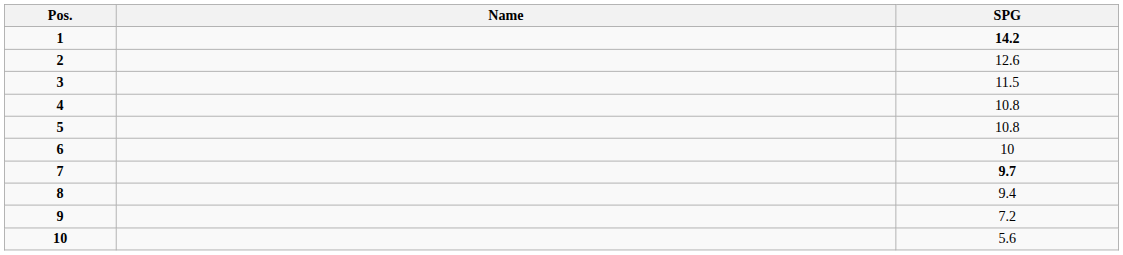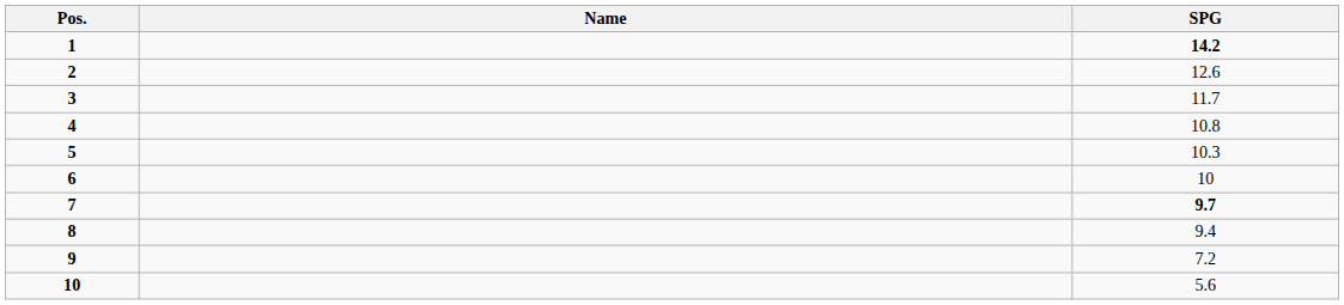3 | SPG: 11.5 -> 11.7
5 | SPG: 10.8 -> 10.3
